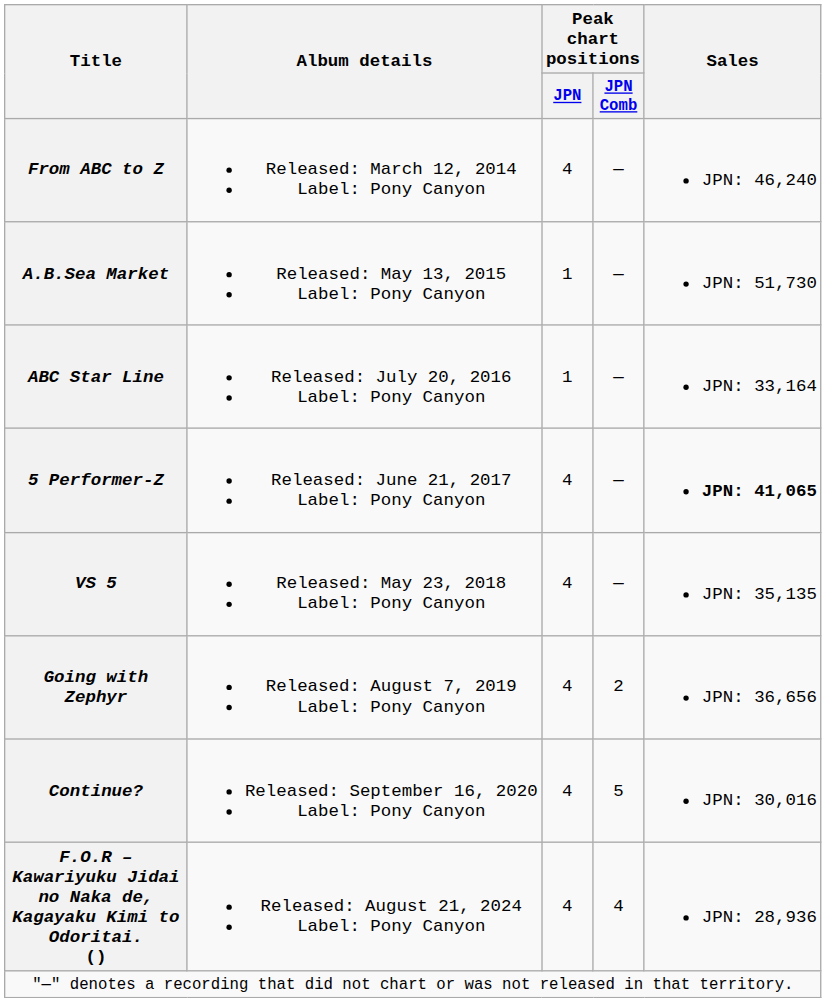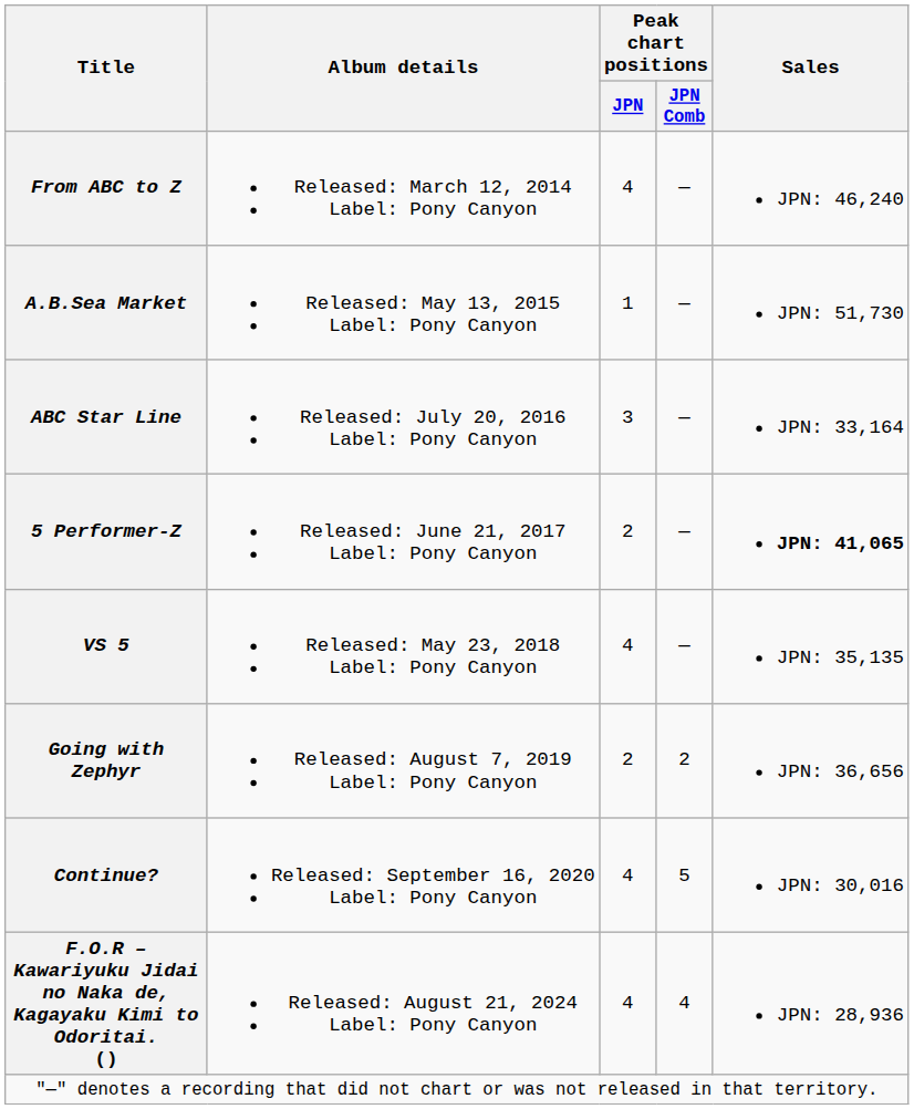ABC Star Line | Peak chart positions / JPN: 1 -> 3
5 Performer-Z | Peak chart positions / JPN: 4 -> 2
Going with Zephyr | Peak chart positions / JPN: 4 -> 2
